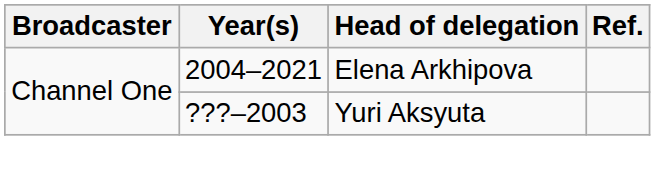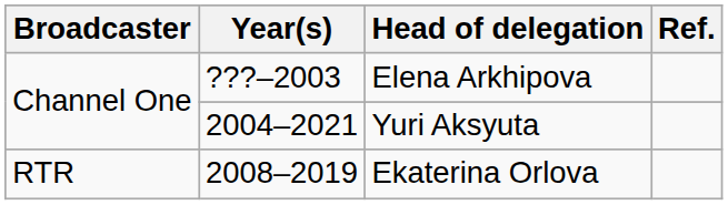Elena Arkhipova | Year(s): 2004–2021 -> ???–2003
Yuri Aksyuta | Year(s): ???–2003 -> 2004–2021
+ row: RTR | 2008–2019 | Ekaterina Orlova
